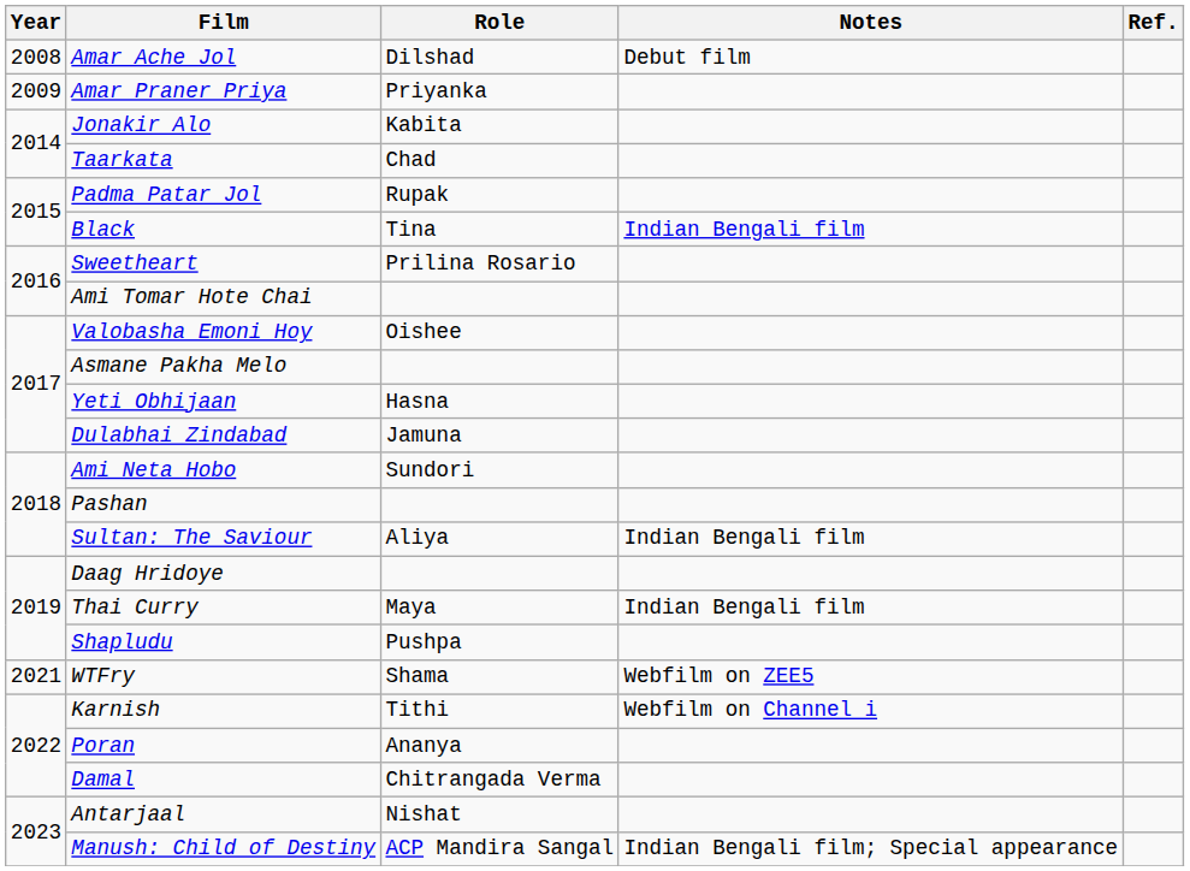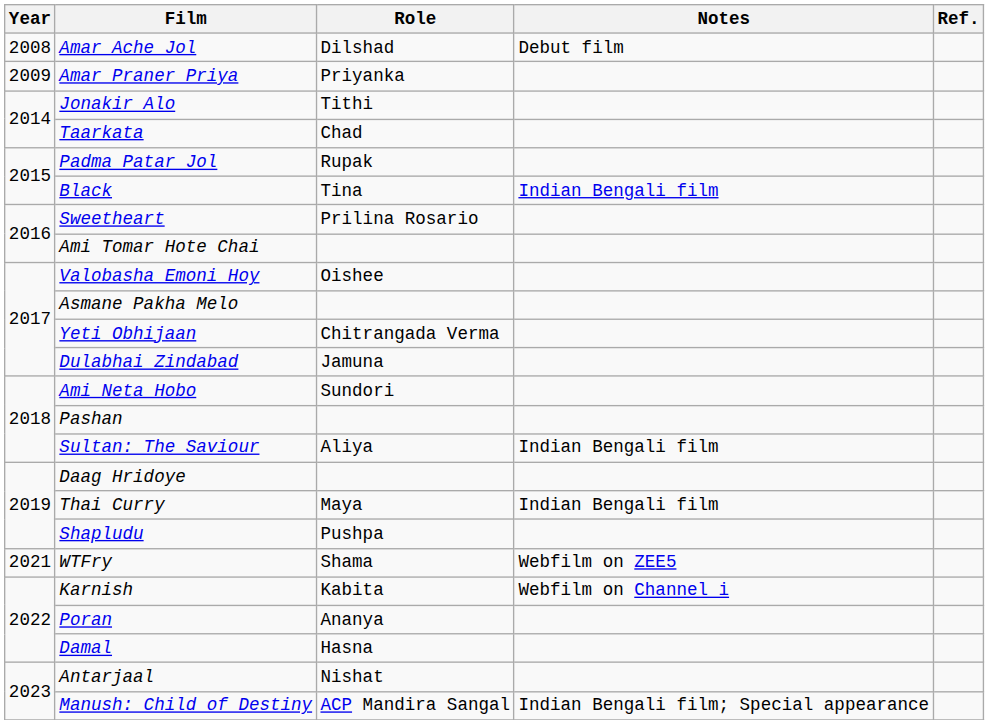Jonakir Alo | Role: Kabita -> Tithi
Yeti Obhijaan | Role: Hasna -> Chitrangada Verma
Karnish | Role: Tithi -> Kabita
Damal | Role: Chitrangada Verma -> Hasna
